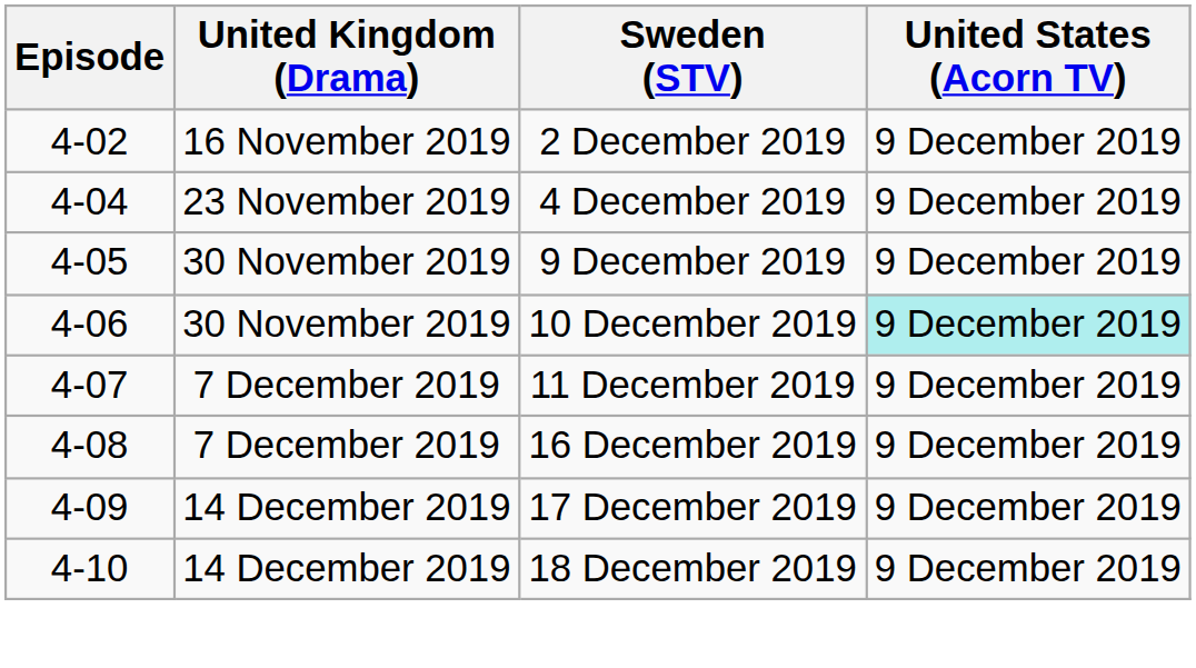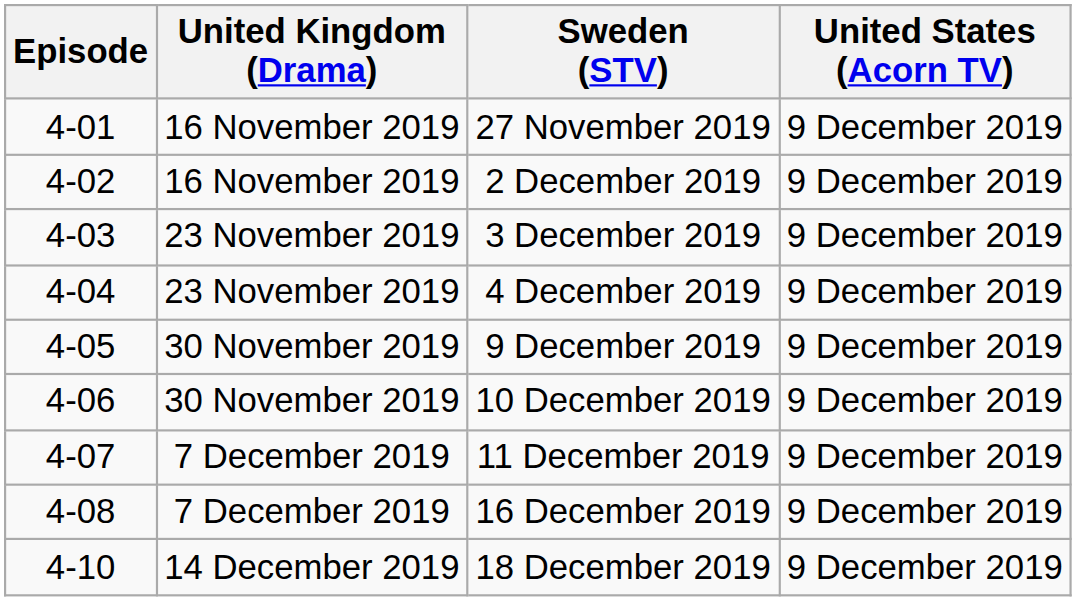+ row: 4-01 | 16 November 2019 | 27 November 2019 | 9 December 2019
+ row: 4-03 | 23 November 2019 | 3 December 2019 | 9 December 2019
10 December 2019 | United States (Acorn TV): paleturquoise background -> no background
- row: 4-09 | 14 December 2019 | 17 December 2019 | 9 December 2019
